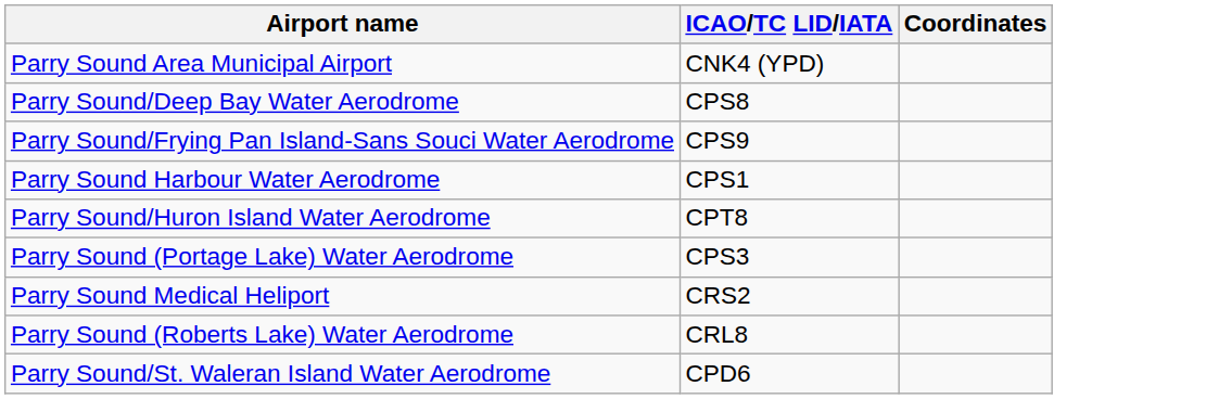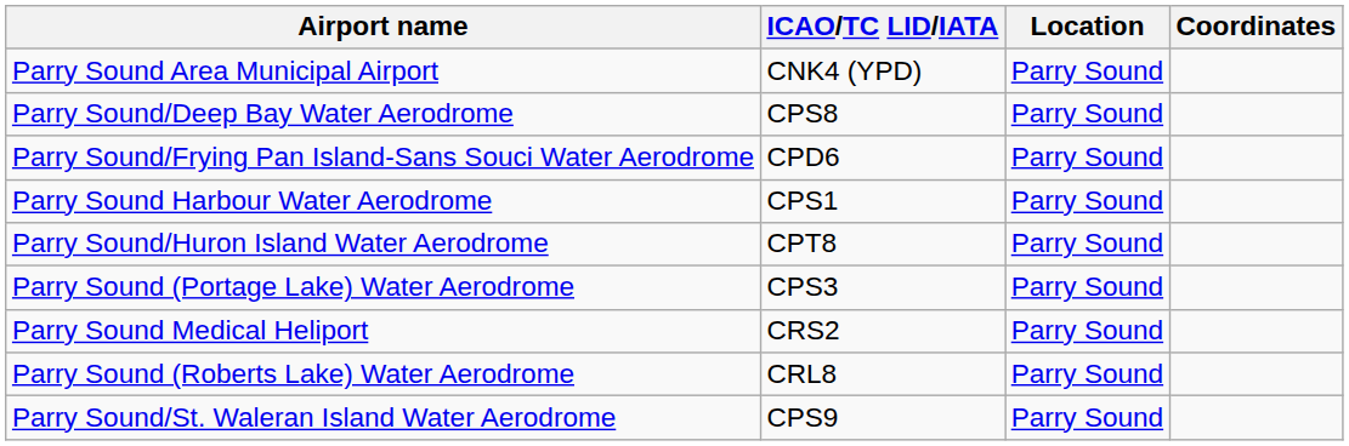+ column: Location | Parry Sound | Parry Sound | Parry Sound | Parry Sound | Parry Sound | Parry Sound | Parry Sound | Parry Sound | Parry Sound
Parry Sound/Frying Pan Island-Sans Souci Water Aerodrome | ICAO/TC LID/IATA: CPS9 -> CPD6
Parry Sound/St. Waleran Island Water Aerodrome | ICAO/TC LID/IATA: CPD6 -> CPS9
